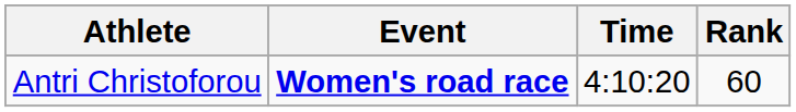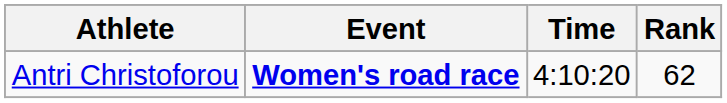Antri Christoforou | Rank: 60 -> 62
